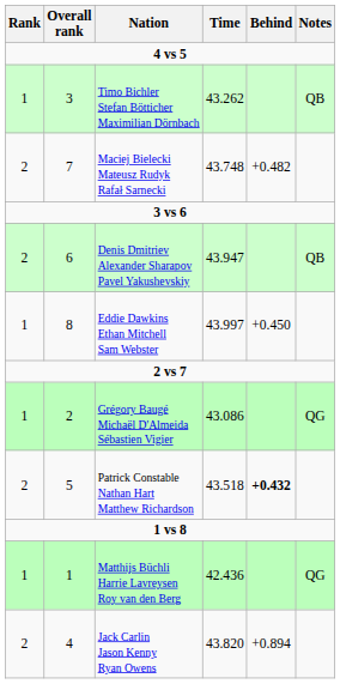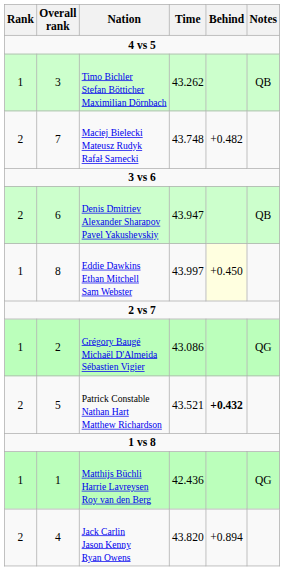Eddie Dawkins Ethan Mitchell Sam Webster | Behind: no background -> lightyellow background
Patrick Constable Nathan Hart Matthew Richardson | Time: 43.518 -> 43.521
